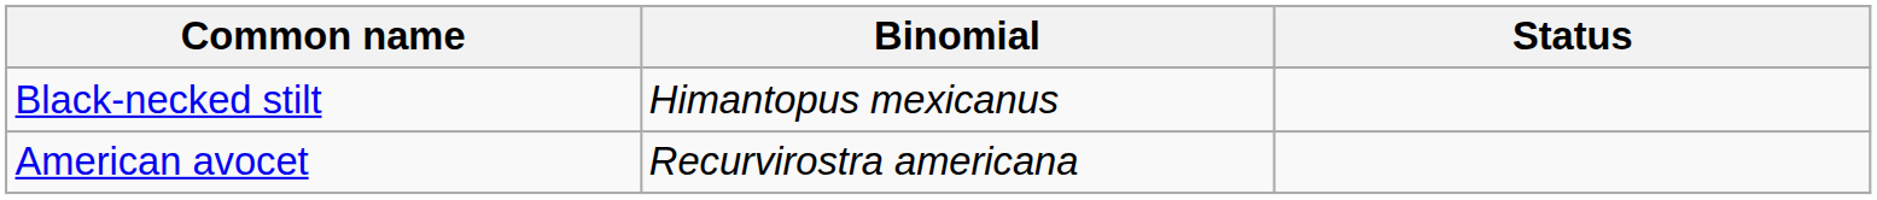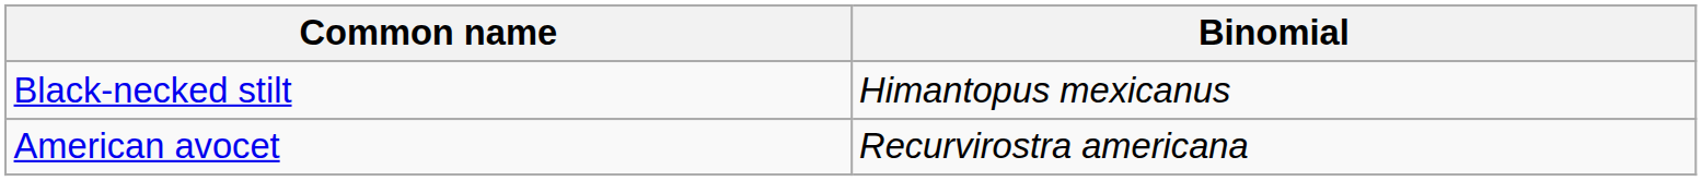- column: Status
